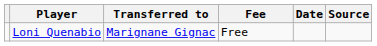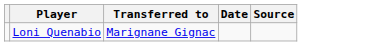- column: Fee | Free
